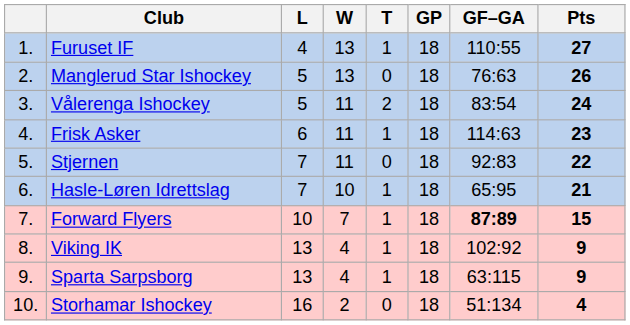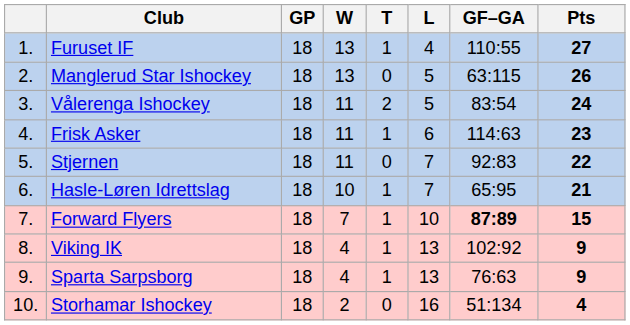columns swapped: GP <-> L
Manglerud Star Ishockey | GF–GA: 76:63 -> 63:115
Sparta Sarpsborg | GF–GA: 63:115 -> 76:63
